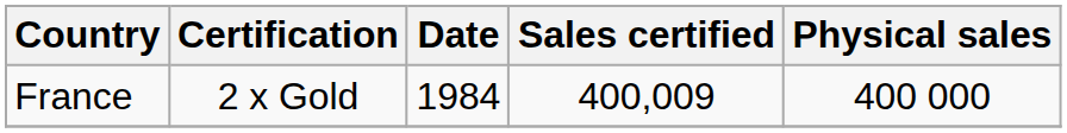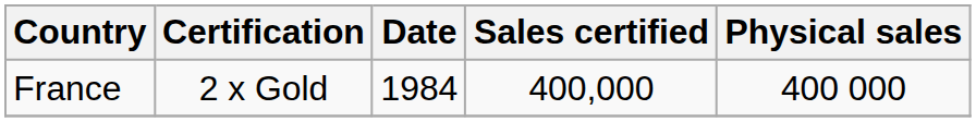France | Sales certified: 400,009 -> 400,000
